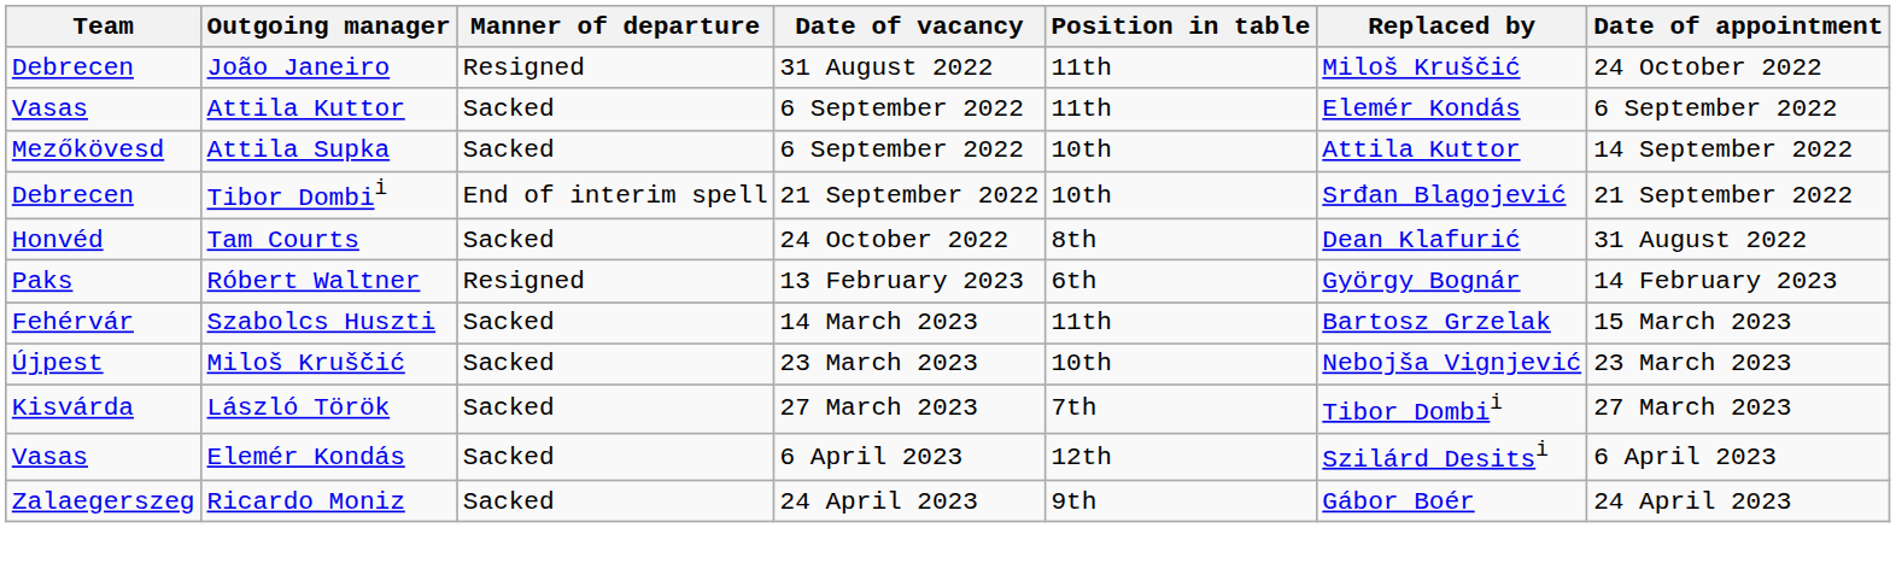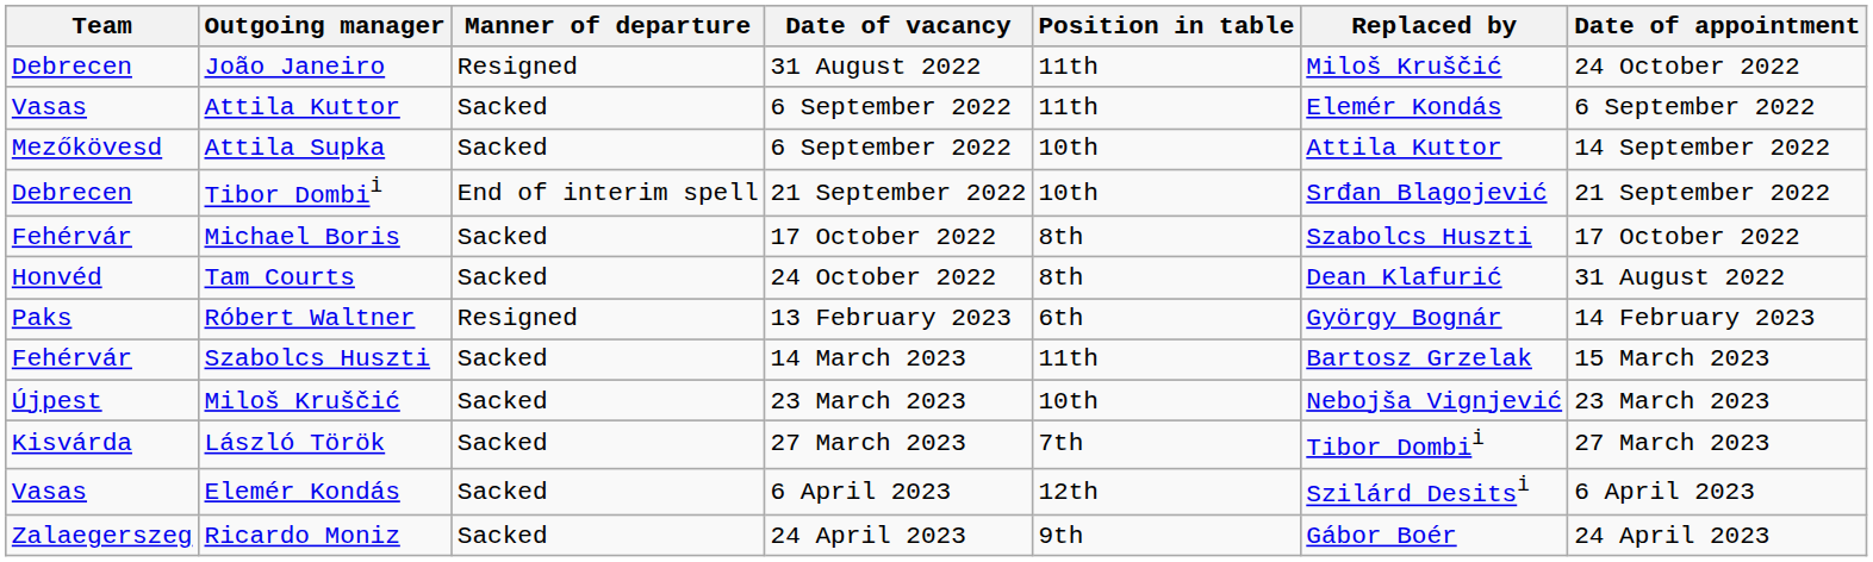+ row: Fehérvár | Michael Boris | Sacked | 17 October 2022 | 8th | Szabolcs Huszti | 17 October 2022
